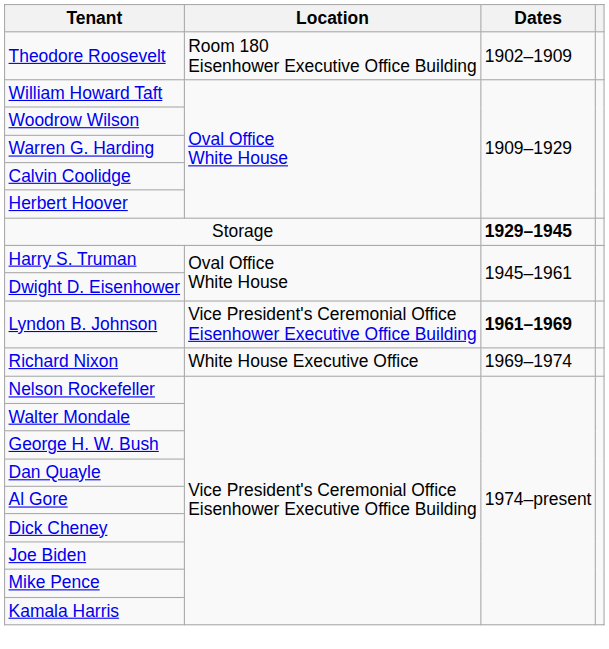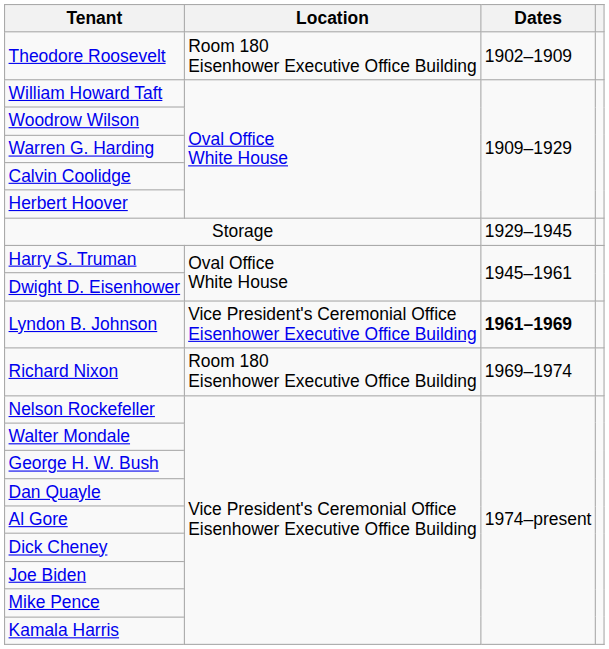Storage | Dates: bold -> normal
Richard Nixon | Location: White House Executive Office -> Room 180 Eisenhower Executive Office Building
